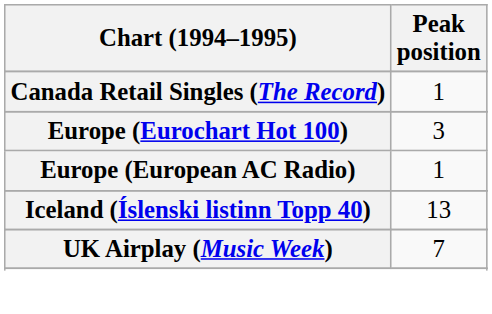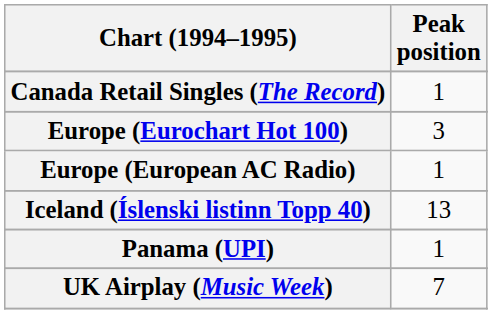+ row: Panama (UPI) | 1
